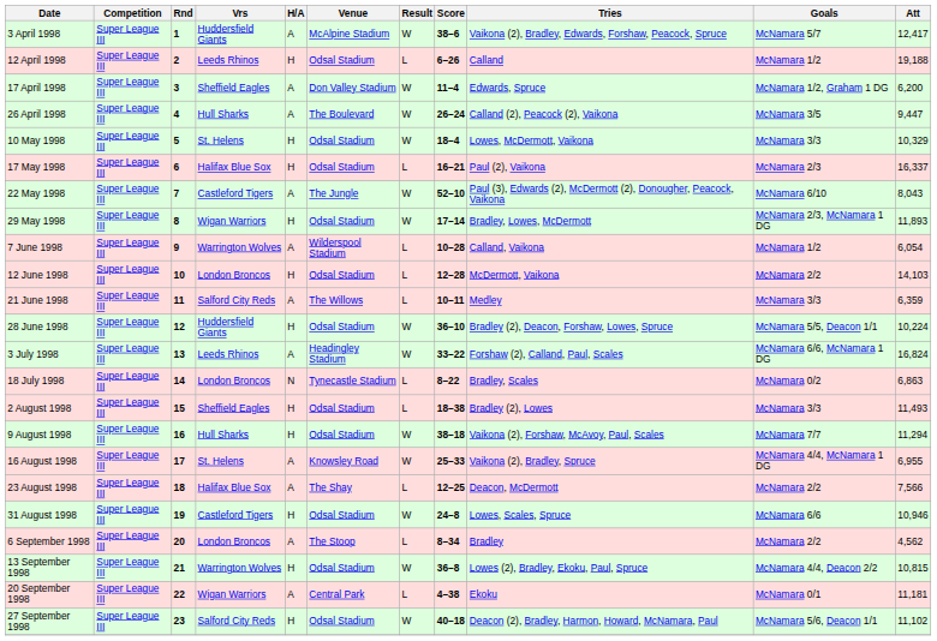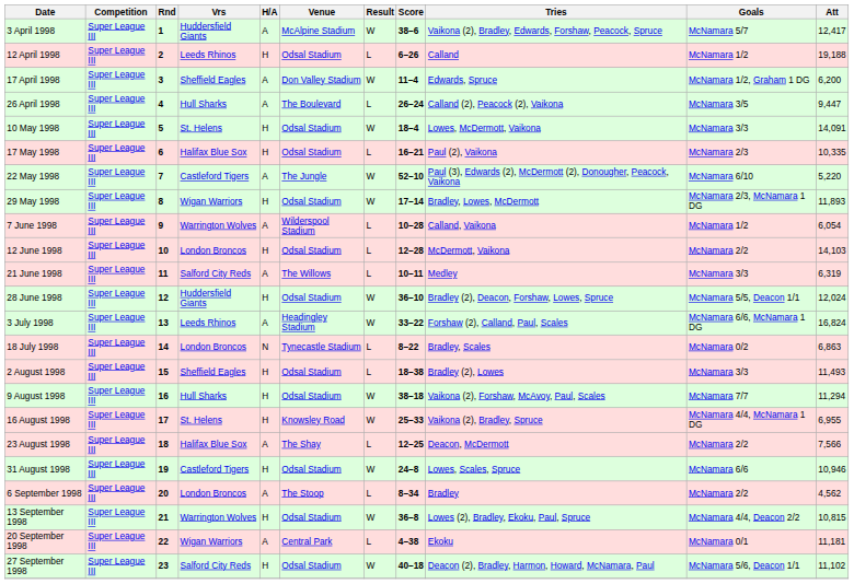26 April 1998 | Result: W -> L
10 May 1998 | Att: 10,329 -> 14,091
17 May 1998 | Att: 16,337 -> 10,335
22 May 1998 | Att: 8,043 -> 5,220
21 June 1998 | Att: 6,359 -> 6,319
28 June 1998 | Att: 10,224 -> 12,024
16 August 1998 | H/A: A -> H
